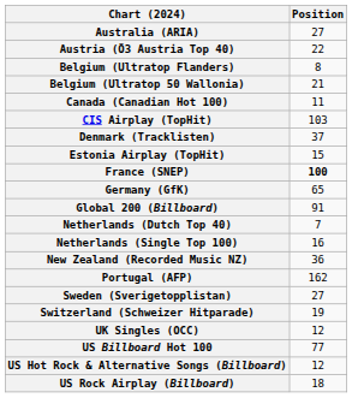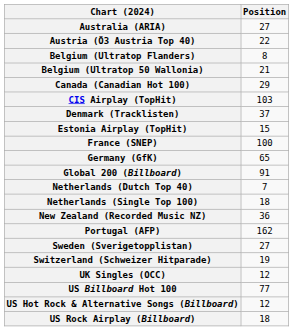Canada (Canadian Hot 100) | Position: 11 -> 29
France (SNEP) | Position: bold -> normal
Netherlands (Single Top 100) | Position: 16 -> 18
